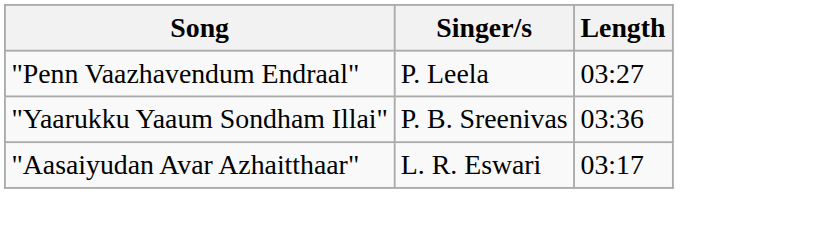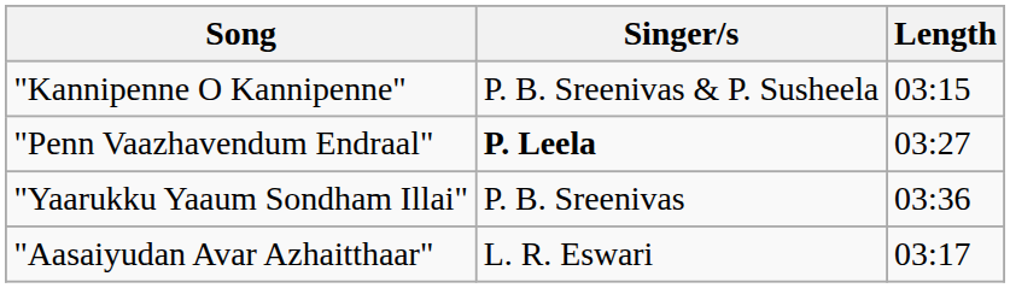+ row: "Kannipenne O Kannipenne" | P. B. Sreenivas & P. Susheela | 03:15
"Penn Vaazhavendum Endraal" | Singer/s: normal -> bold
